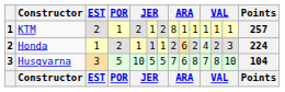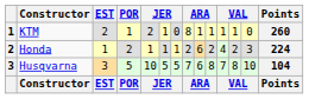KTM | column 7: 2 -> 0
KTM | column 13: 1 -> 0
KTM | Points: 257 -> 260
